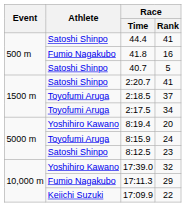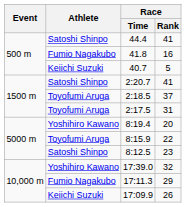40.7 | Athlete: Satoshi Shinpo -> Keiichi Suzuki
2:17.5 | Race / Rank: 34 -> 31
8:15.9 | Race / Rank: 24 -> 22
17:09.9 | Race / Rank: 22 -> 26
